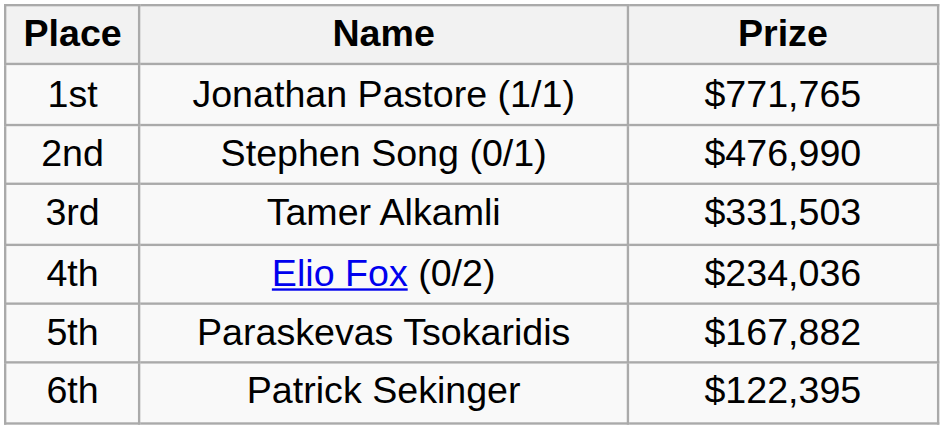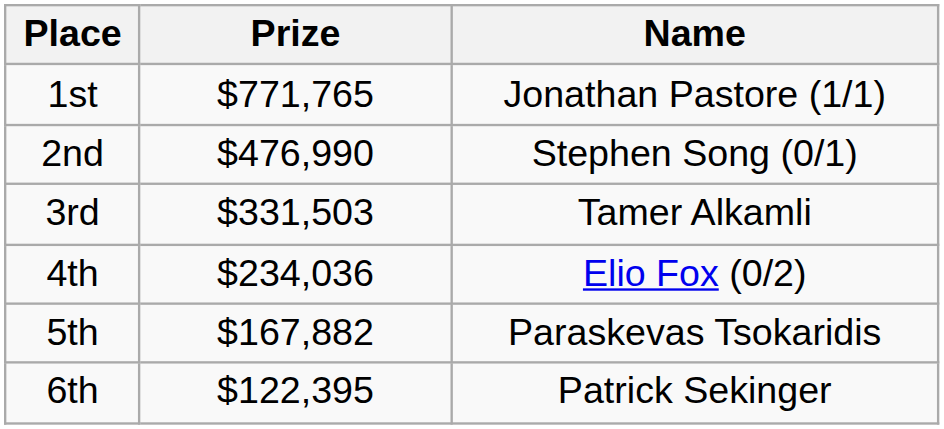columns swapped: Name <-> Prize
